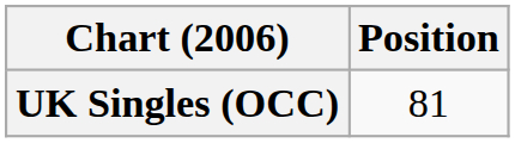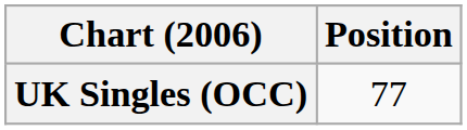UK Singles (OCC) | Position: 81 -> 77
